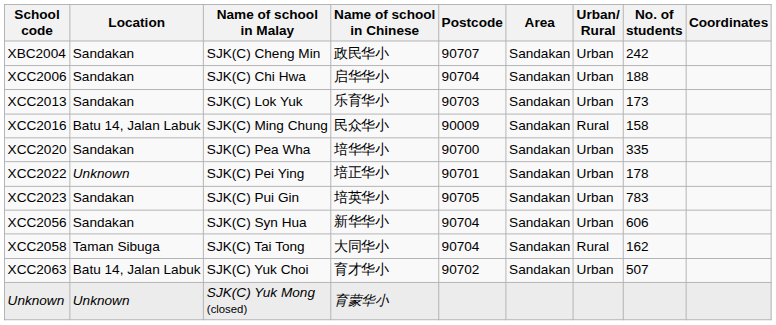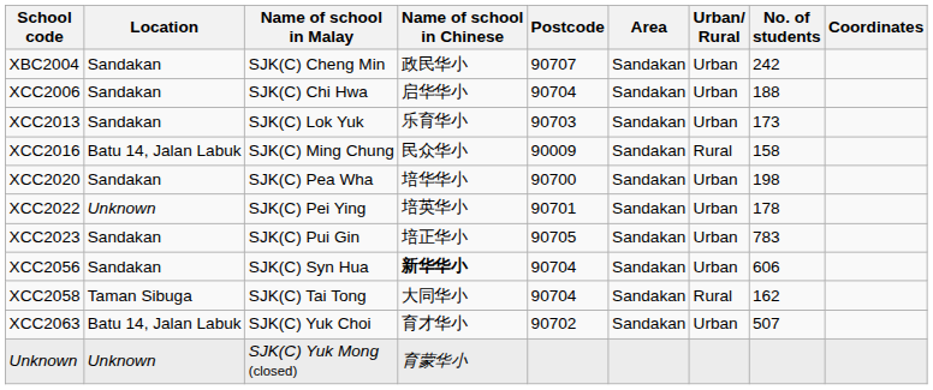XCC2020 | No. of students: 335 -> 198
XCC2022 | Name of school in Chinese: 培正华小 -> 培英华小
XCC2023 | Name of school in Chinese: 培英华小 -> 培正华小
XCC2056 | Name of school in Chinese: normal -> bold
